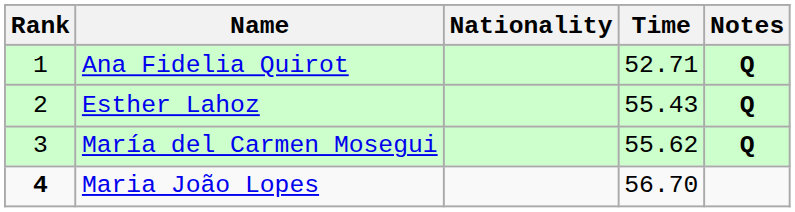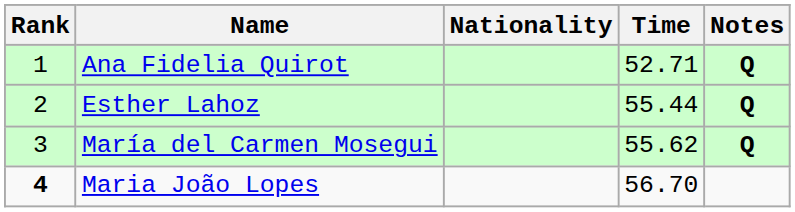Esther Lahoz | Time: 55.43 -> 55.44
